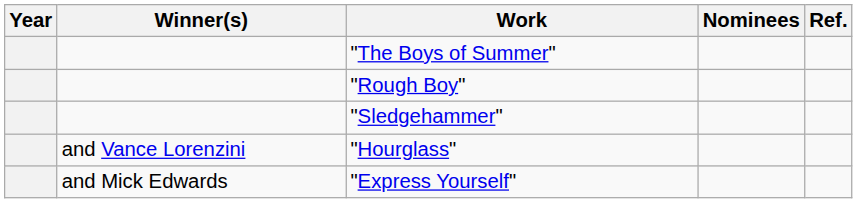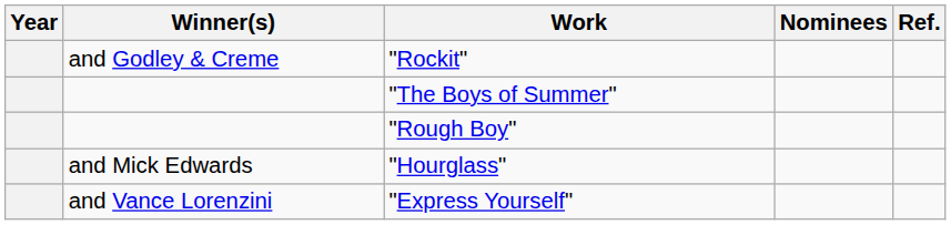+ row: and Godley & Creme | "Rockit"
- row: "Sledgehammer"
"Hourglass" | Winner(s): and Vance Lorenzini -> and Mick Edwards
"Express Yourself" | Winner(s): and Mick Edwards -> and Vance Lorenzini
